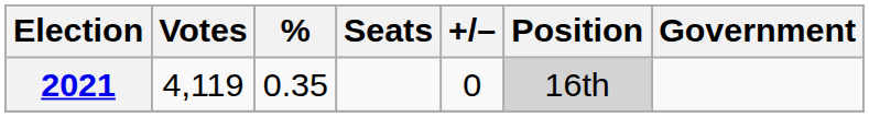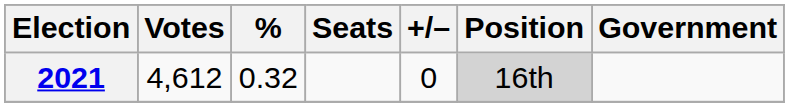2021 | Votes: 4,119 -> 4,612
2021 | %: 0.35 -> 0.32
